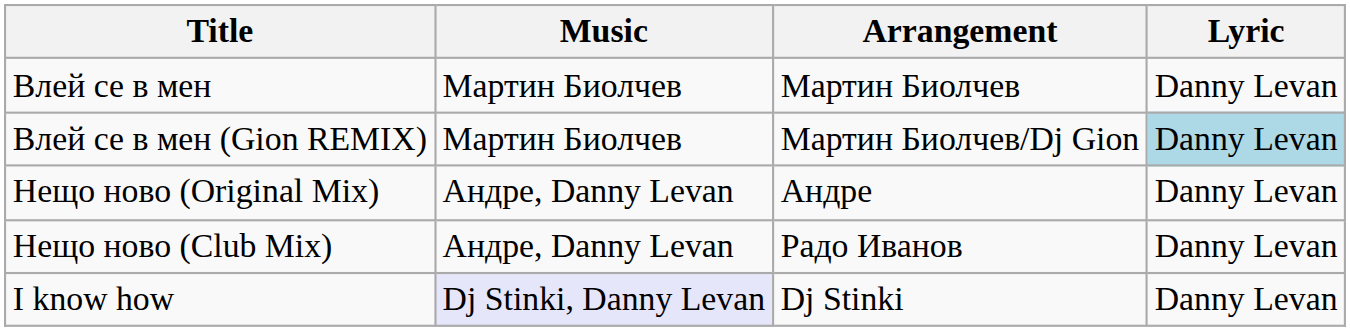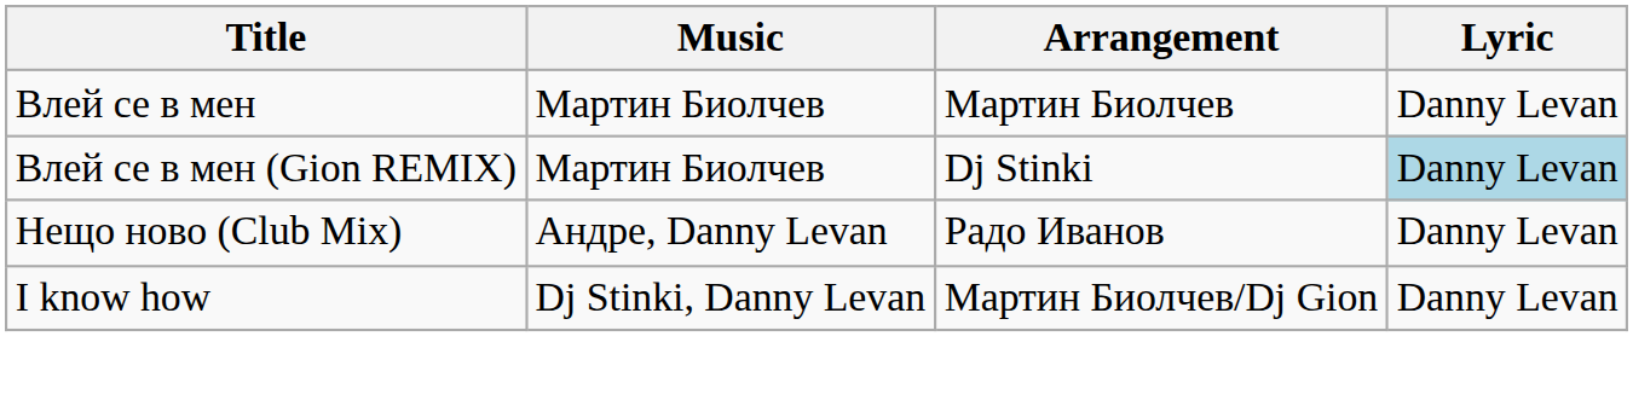Влей се в мен (Gion REMIX) | Arrangement: Мартин Биолчев/Dj Gion -> Dj Stinki
- row: Нещо ново (Original Mix) | Андре, Danny Levan | Андре | Danny Levan
I know how | Music: lavender background -> no background
I know how | Arrangement: Dj Stinki -> Мартин Биолчев/Dj Gion
